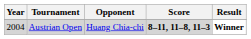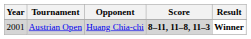Austrian Open | Year: 2004 -> 2001
